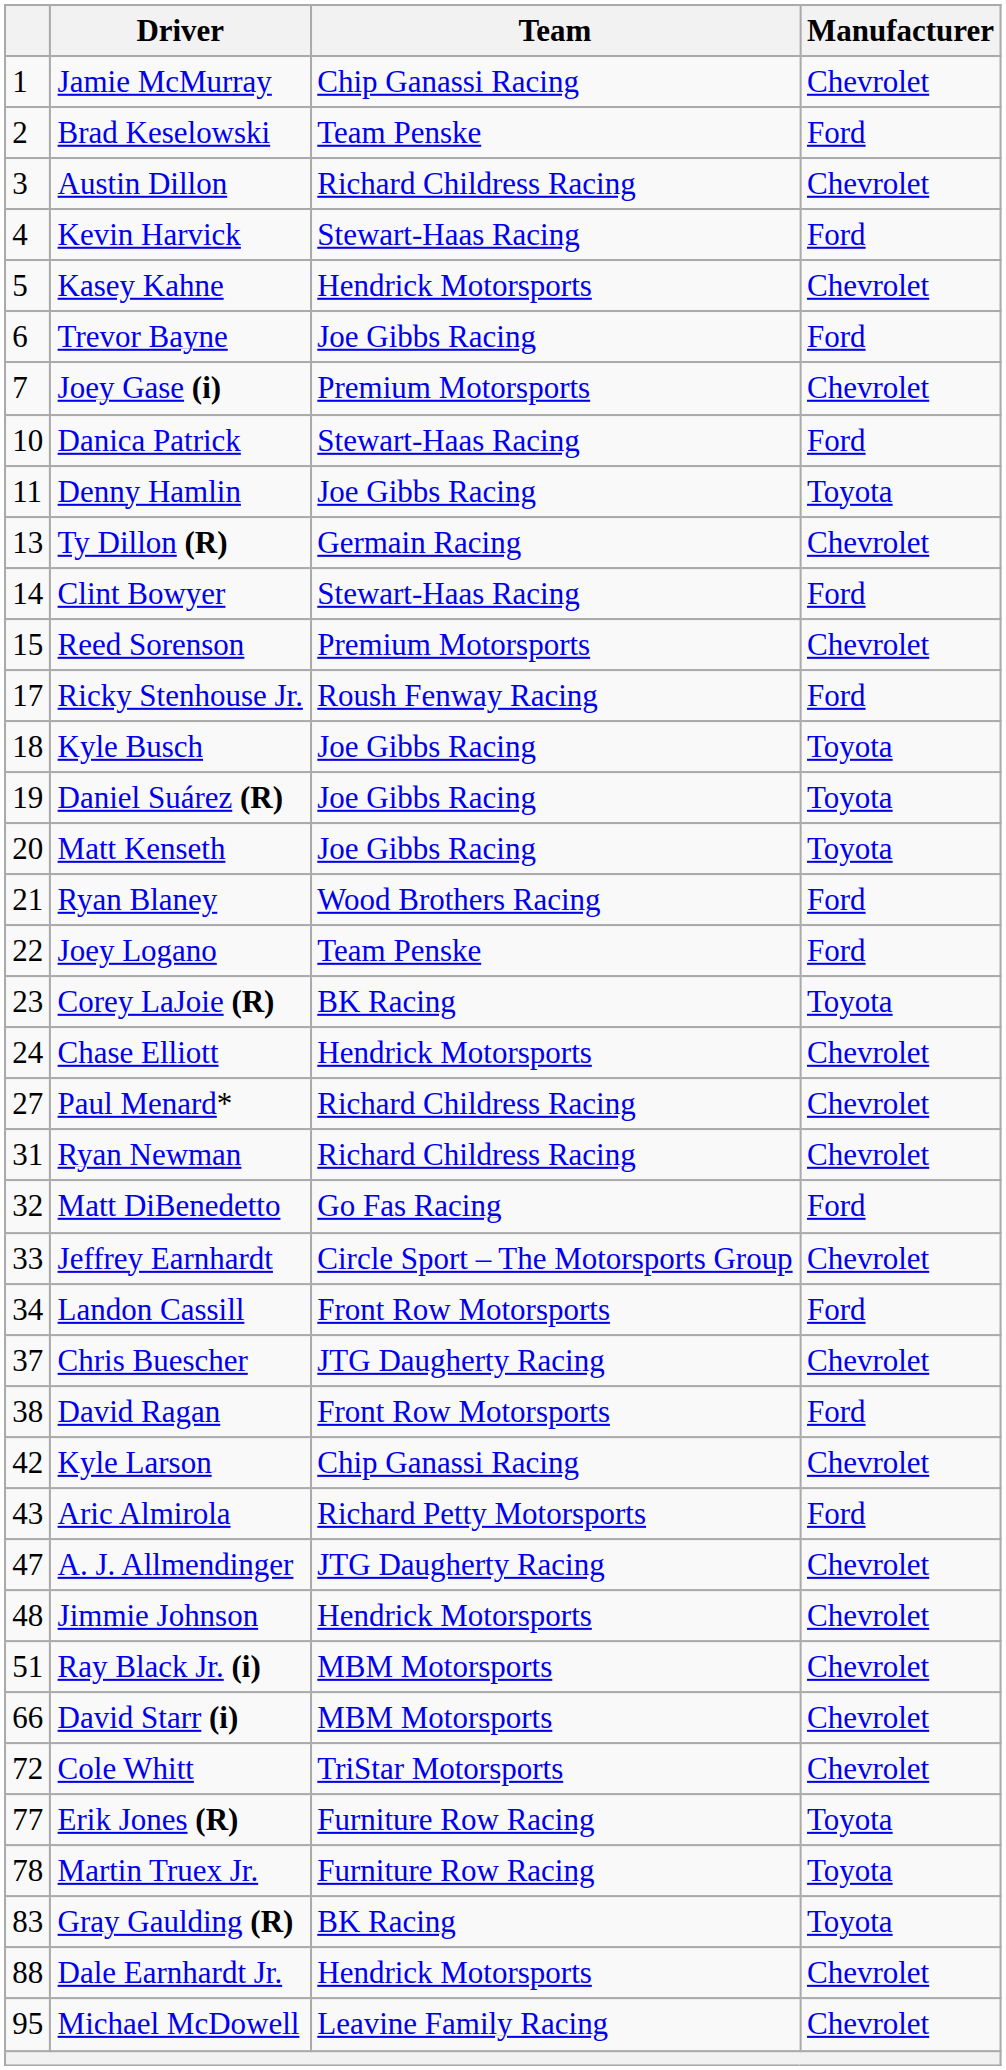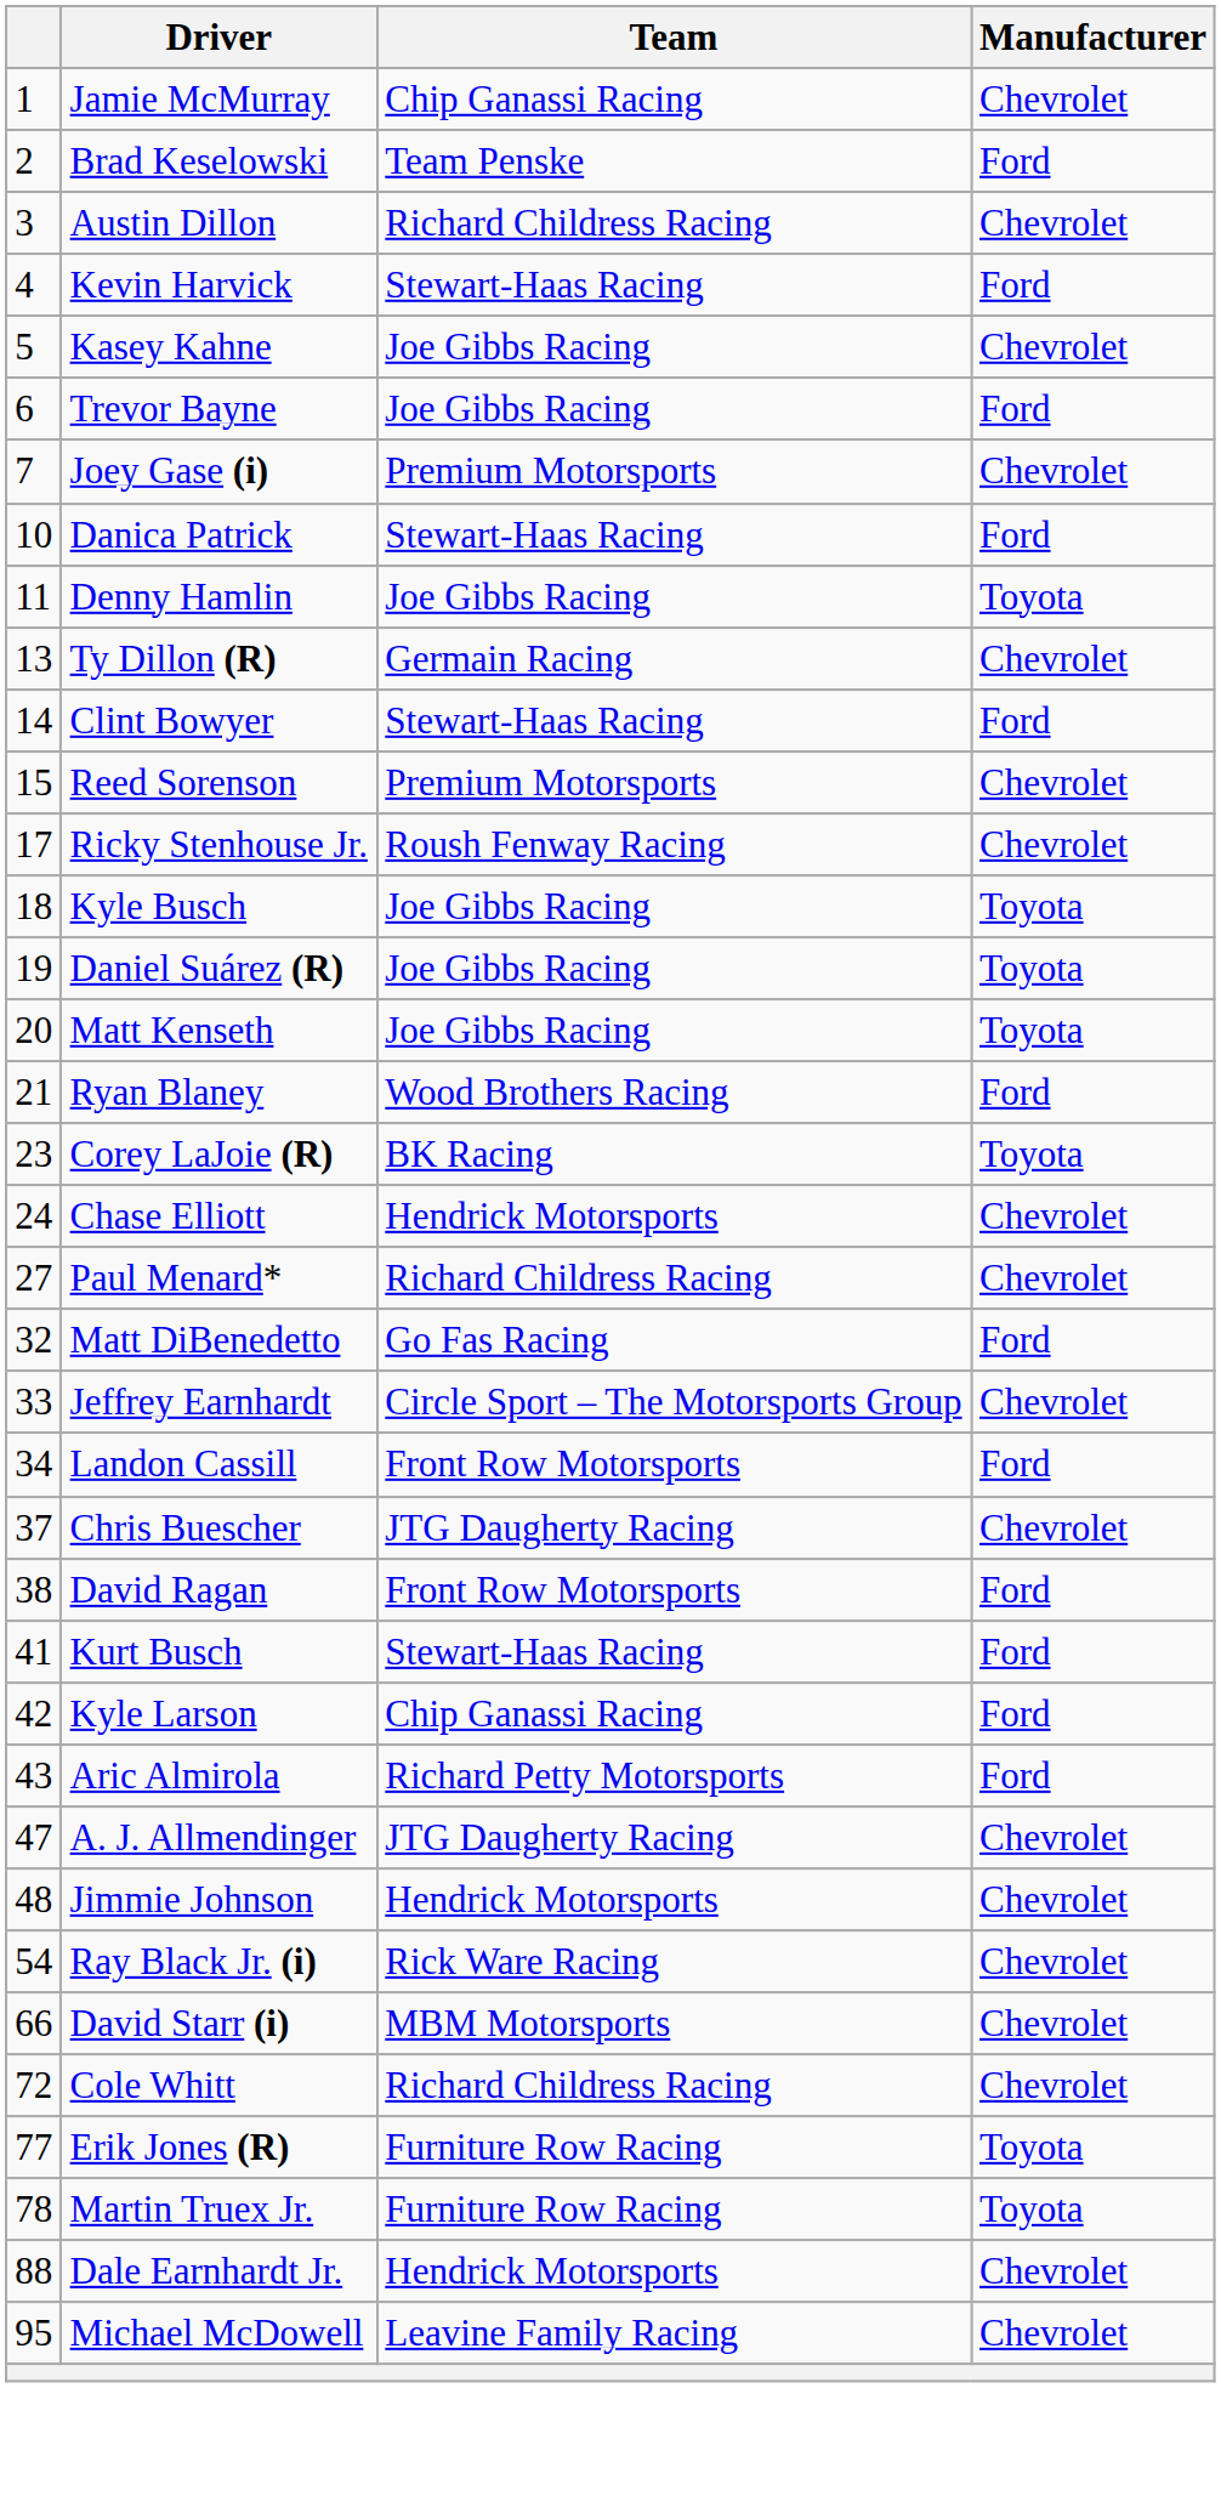Kasey Kahne | Team: Hendrick Motorsports -> Joe Gibbs Racing
Ricky Stenhouse Jr. | Manufacturer: Ford -> Chevrolet
- row: 22 | Joey Logano | Team Penske | Ford
- row: 31 | Ryan Newman | Richard Childress Racing | Chevrolet
+ row: 41 | Kurt Busch | Stewart-Haas Racing | Ford
Kyle Larson | Manufacturer: Chevrolet -> Ford
Ray Black Jr. (i) | column 1: 51 -> 54
Ray Black Jr. (i) | Team: MBM Motorsports -> Rick Ware Racing
Cole Whitt | Team: TriStar Motorsports -> Richard Childress Racing
- row: 83 | Gray Gaulding (R) | BK Racing | Toyota
